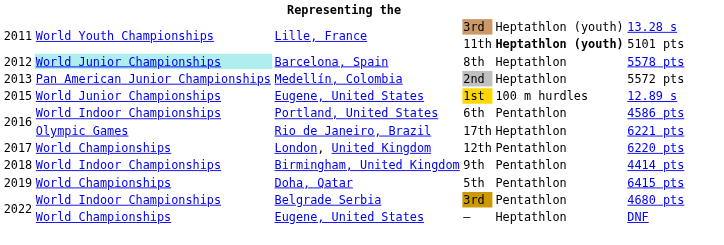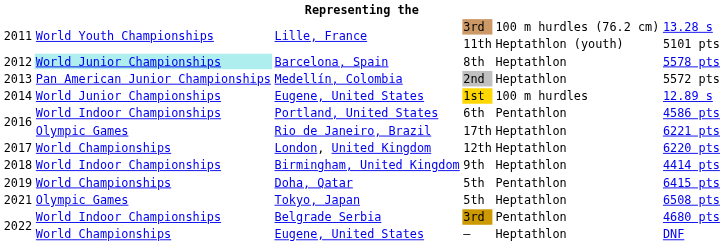Lille, France / 3rd | column 5: Heptathlon (youth) -> 100 m hurdles (76.2 cm)
Lille, France / 11th | column 5: bold -> normal
Eugene, United States / 1st | column 1: 2015 -> 2014
London, United Kingdom | column 5: Pentathlon -> Heptathlon
Birmingham, United Kingdom | column 5: Pentathlon -> Heptathlon
+ row: 2021 | Olympic Games | Tokyo, Japan | 5th | Heptathlon | 6508 pts
